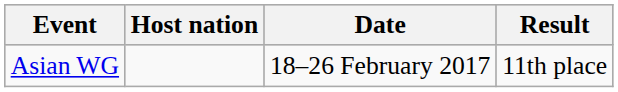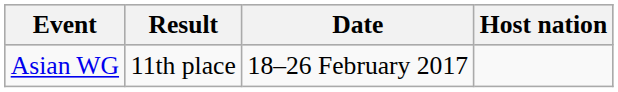columns swapped: Host nation <-> Result
